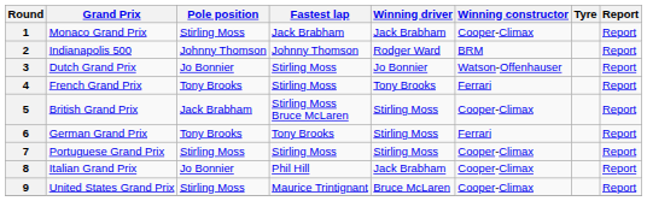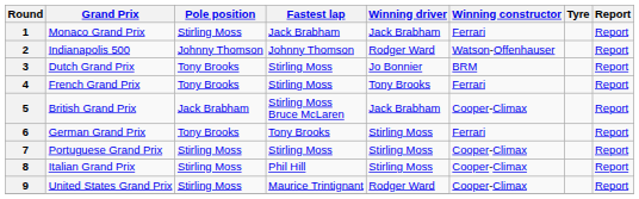1 | Winning constructor: Cooper-Climax -> Ferrari
2 | Winning constructor: BRM -> Watson-Offenhauser
3 | Pole position: Jo Bonnier -> Tony Brooks
3 | Winning constructor: Watson-Offenhauser -> BRM
5 | Winning driver: Stirling Moss -> Jack Brabham
8 | Pole position: Jo Bonnier -> Stirling Moss
8 | Winning driver: Jack Brabham -> Stirling Moss
9 | Winning driver: Bruce McLaren -> Rodger Ward
